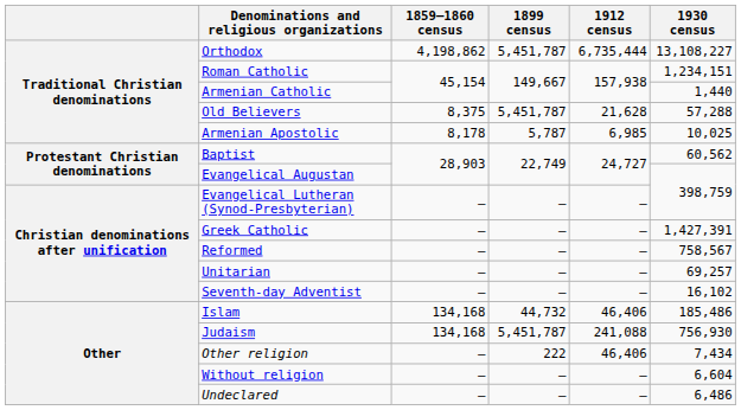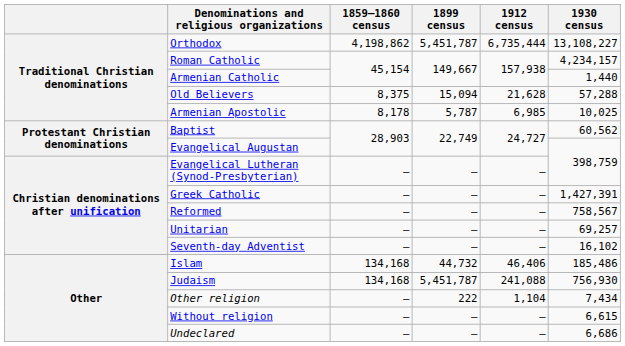Roman Catholic | 1930 census: 1,234,151 -> 4,234,157
Old Believers | 1899 census: 5,451,787 -> 15,094
Other religion | 1912 census: 46,406 -> 1,104
Without religion | 1930 census: 6,604 -> 6,615
Undeclared | 1930 census: 6,486 -> 6,686
